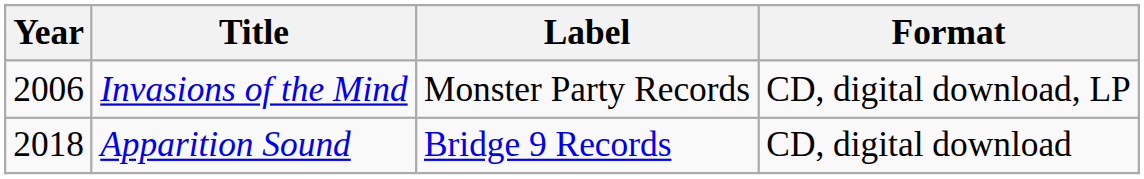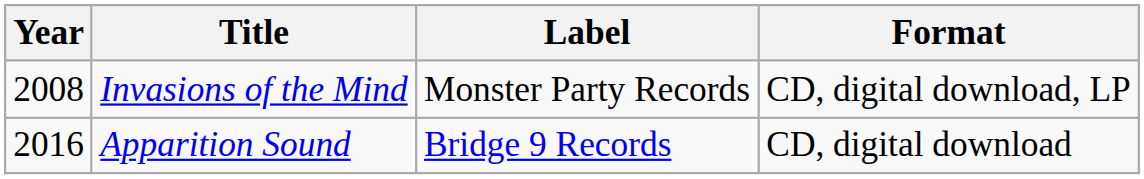Invasions of the Mind | Year: 2006 -> 2008
Apparition Sound | Year: 2018 -> 2016
